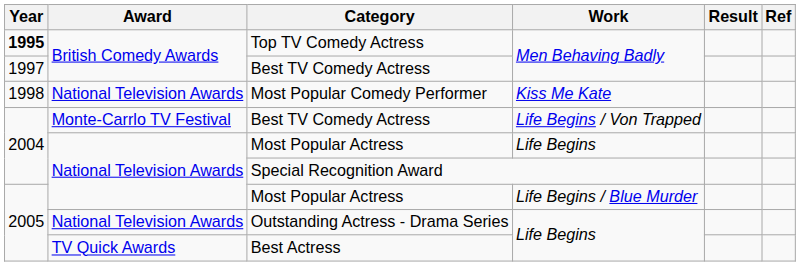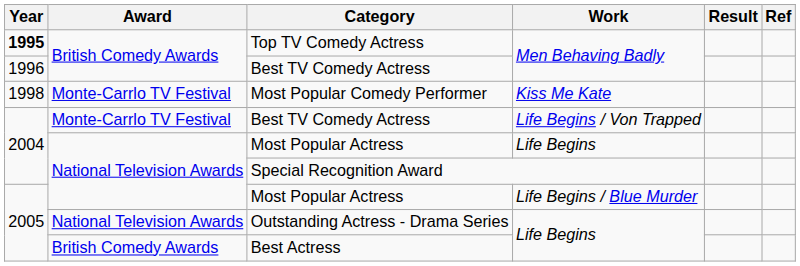Best TV Comedy Actress / Men Behaving Badly | Year: 1997 -> 1996
Most Popular Comedy Performer | Award: National Television Awards -> Monte-Carrlo TV Festival
Best Actress | Award: TV Quick Awards -> British Comedy Awards
